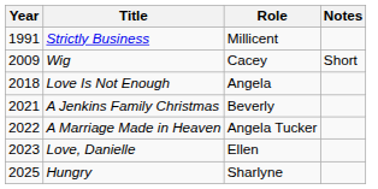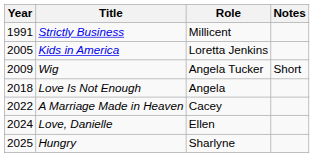+ row: 2005 | Kids in America | Loretta Jenkins
Wig | Role: Cacey -> Angela Tucker
- row: 2021 | A Jenkins Family Christmas | Beverly
A Marriage Made in Heaven | Role: Angela Tucker -> Cacey
Love, Danielle | Year: 2023 -> 2024
